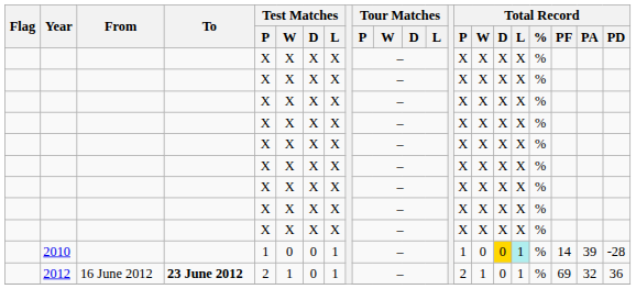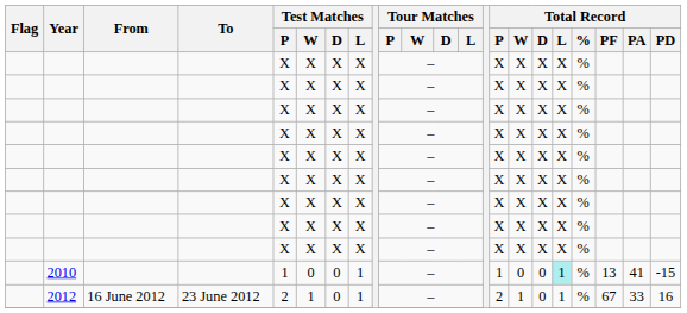2010 | Total Record / D: gold background -> no background
2010 | Total Record / PF: 14 -> 13
2010 | Total Record / PA: 39 -> 41
2010 | Total Record / PD: -28 -> -15
2012 | To: bold -> normal
2012 | Total Record / PF: 69 -> 67
2012 | Total Record / PA: 32 -> 33
2012 | Total Record / PD: 36 -> 16
